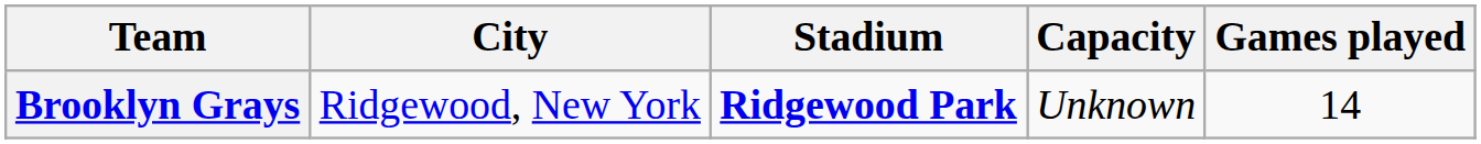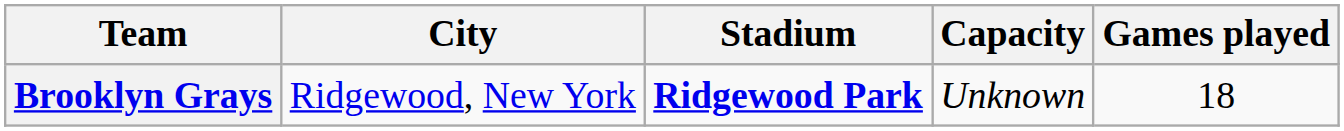Brooklyn Grays | Games played: 14 -> 18
